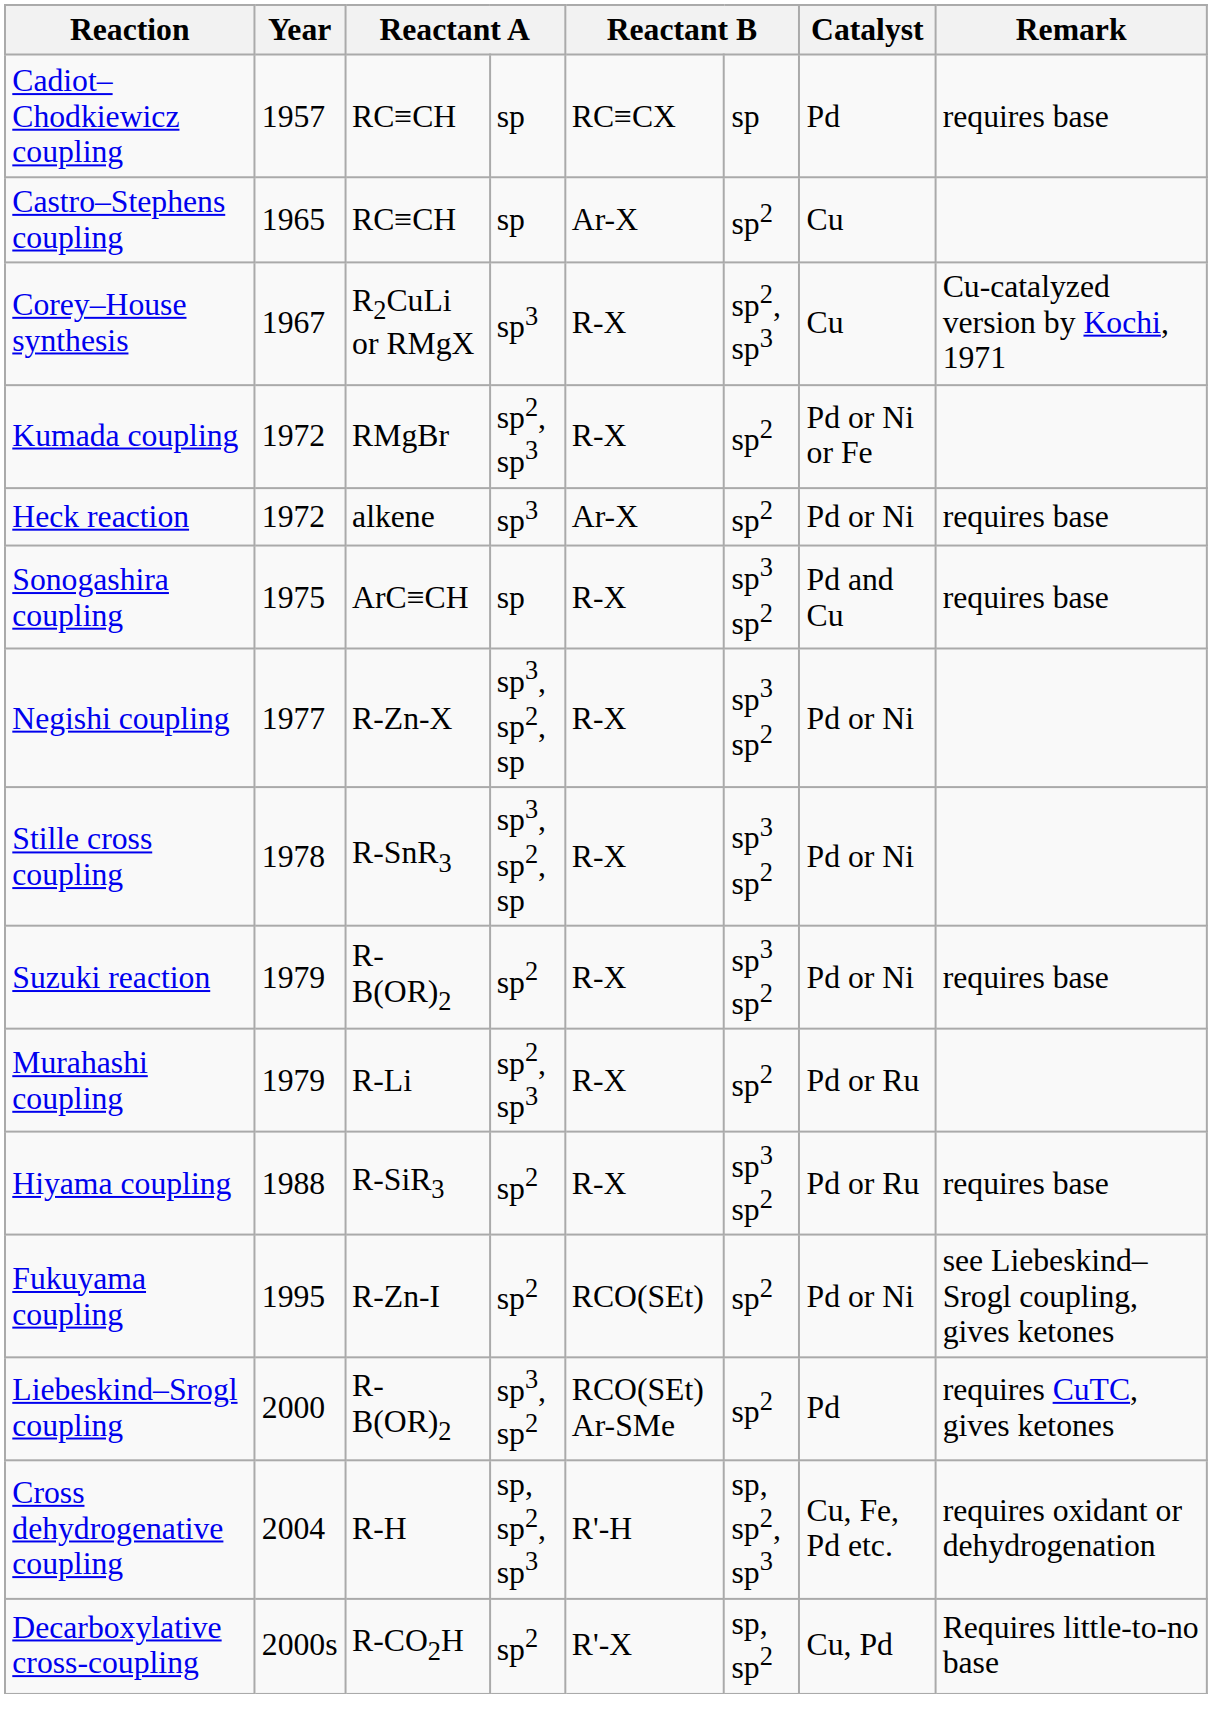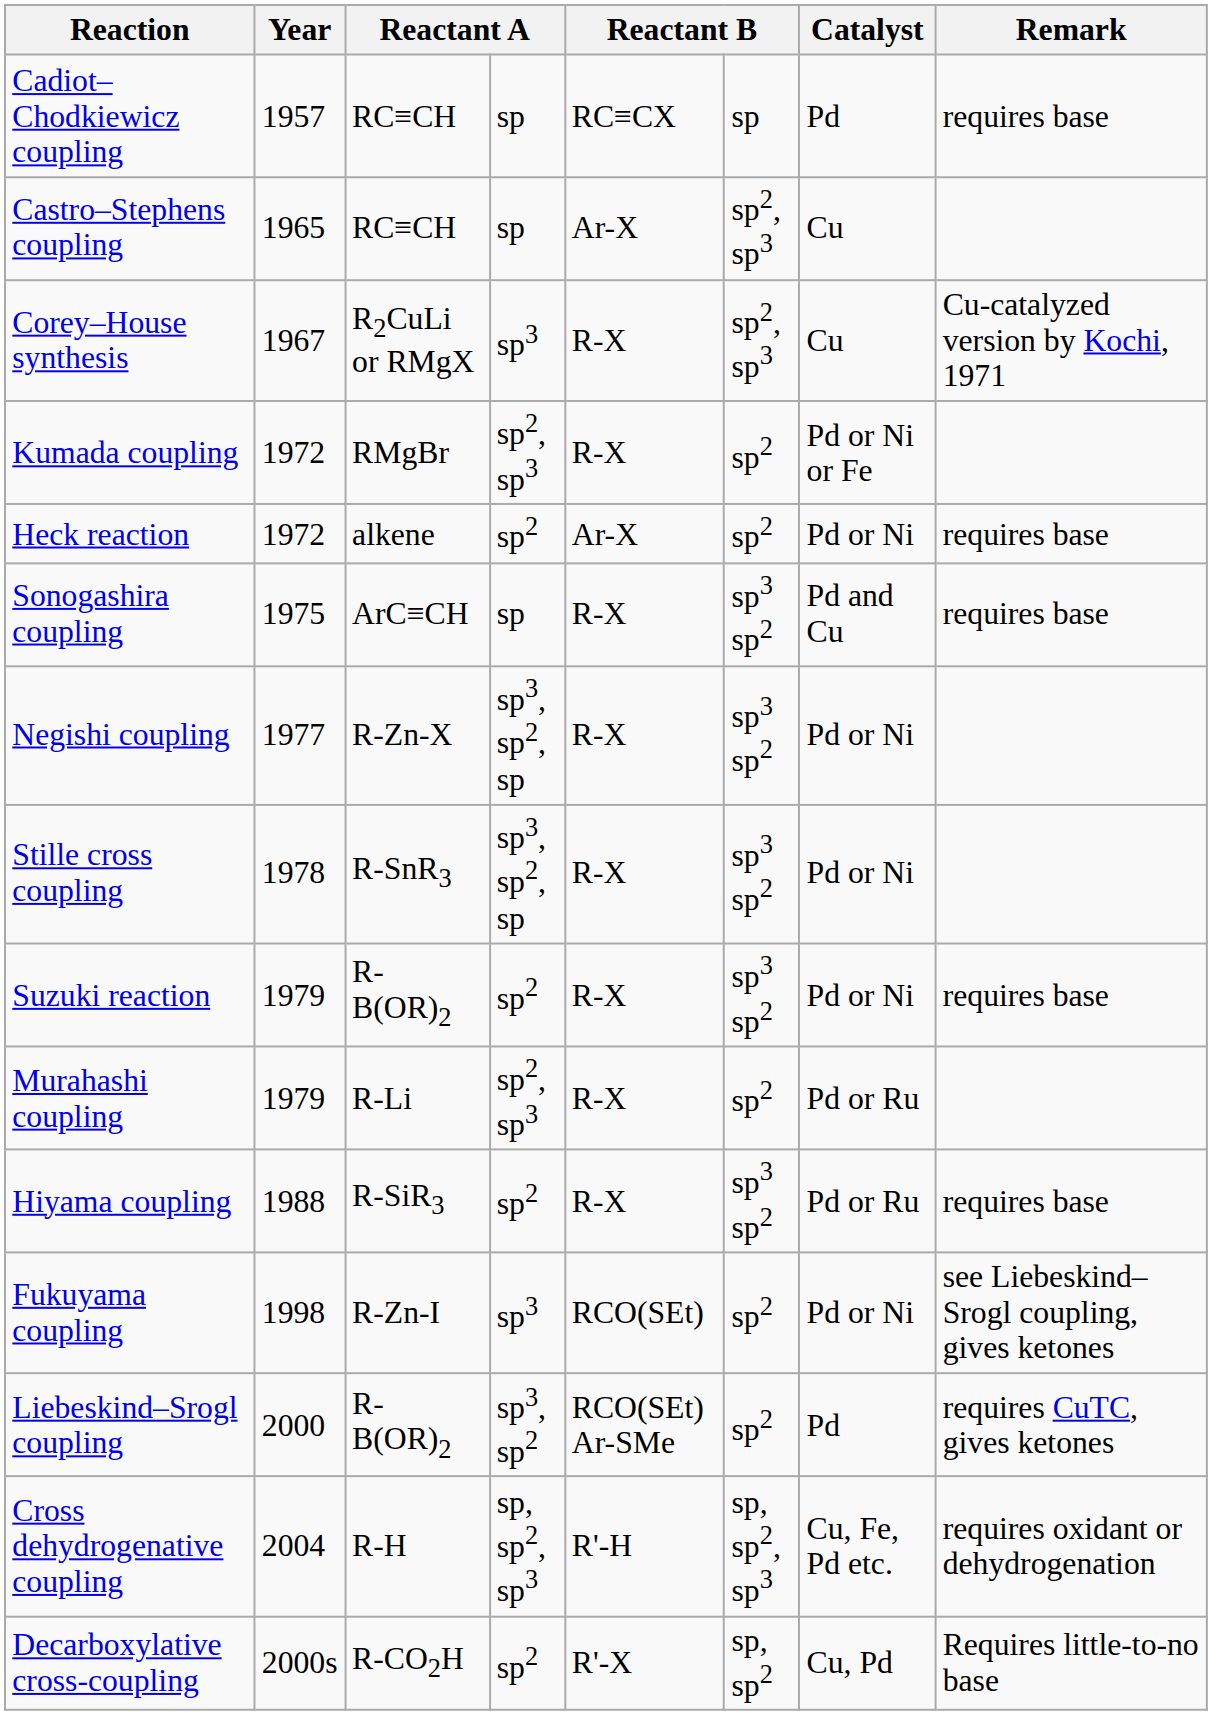Castro–Stephens coupling | column 6: sp2 -> sp2, sp3
Heck reaction | column 4: sp3 -> sp2
Fukuyama coupling | Year: 1995 -> 1998
Fukuyama coupling | column 4: sp2 -> sp3
